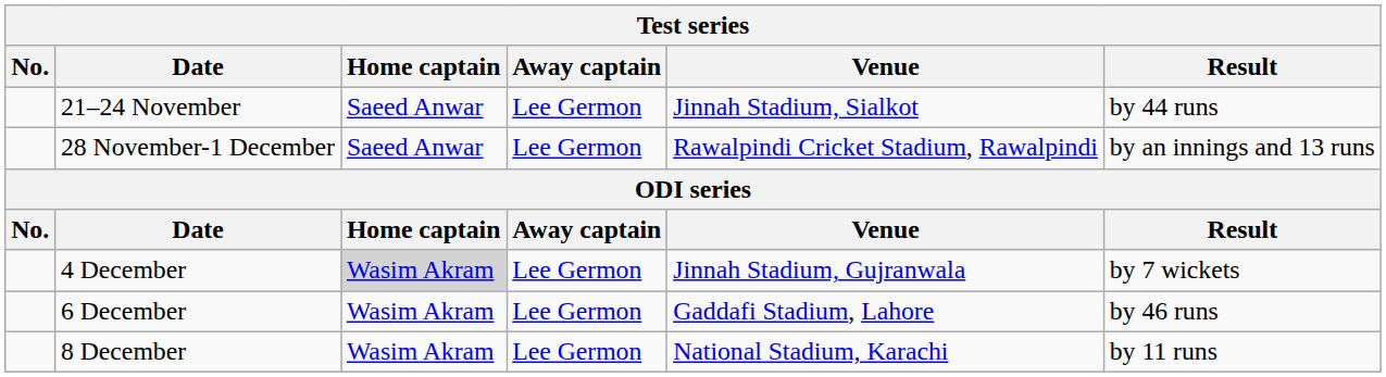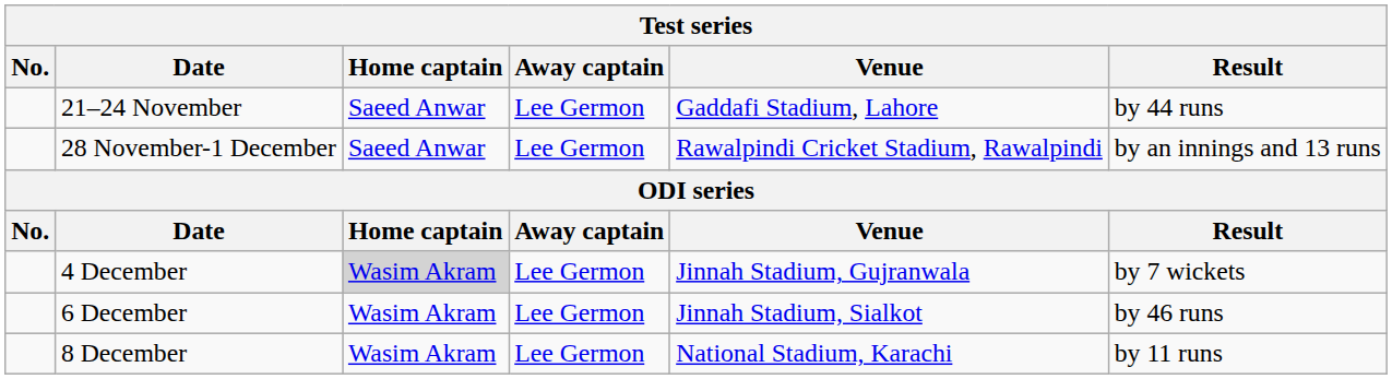21–24 November | Venue: Jinnah Stadium, Sialkot -> Gaddafi Stadium, Lahore
6 December | Venue: Gaddafi Stadium, Lahore -> Jinnah Stadium, Sialkot
